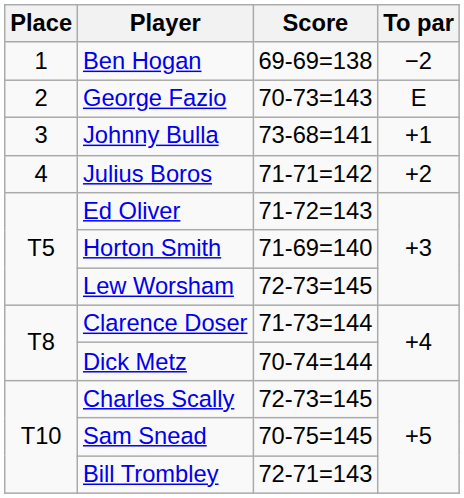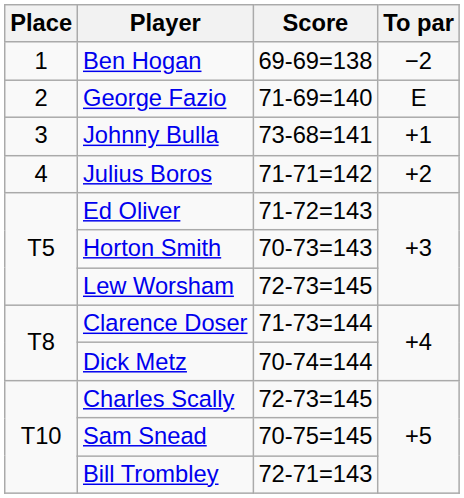George Fazio | Score: 70-73=143 -> 71-69=140
Horton Smith | Score: 71-69=140 -> 70-73=143
